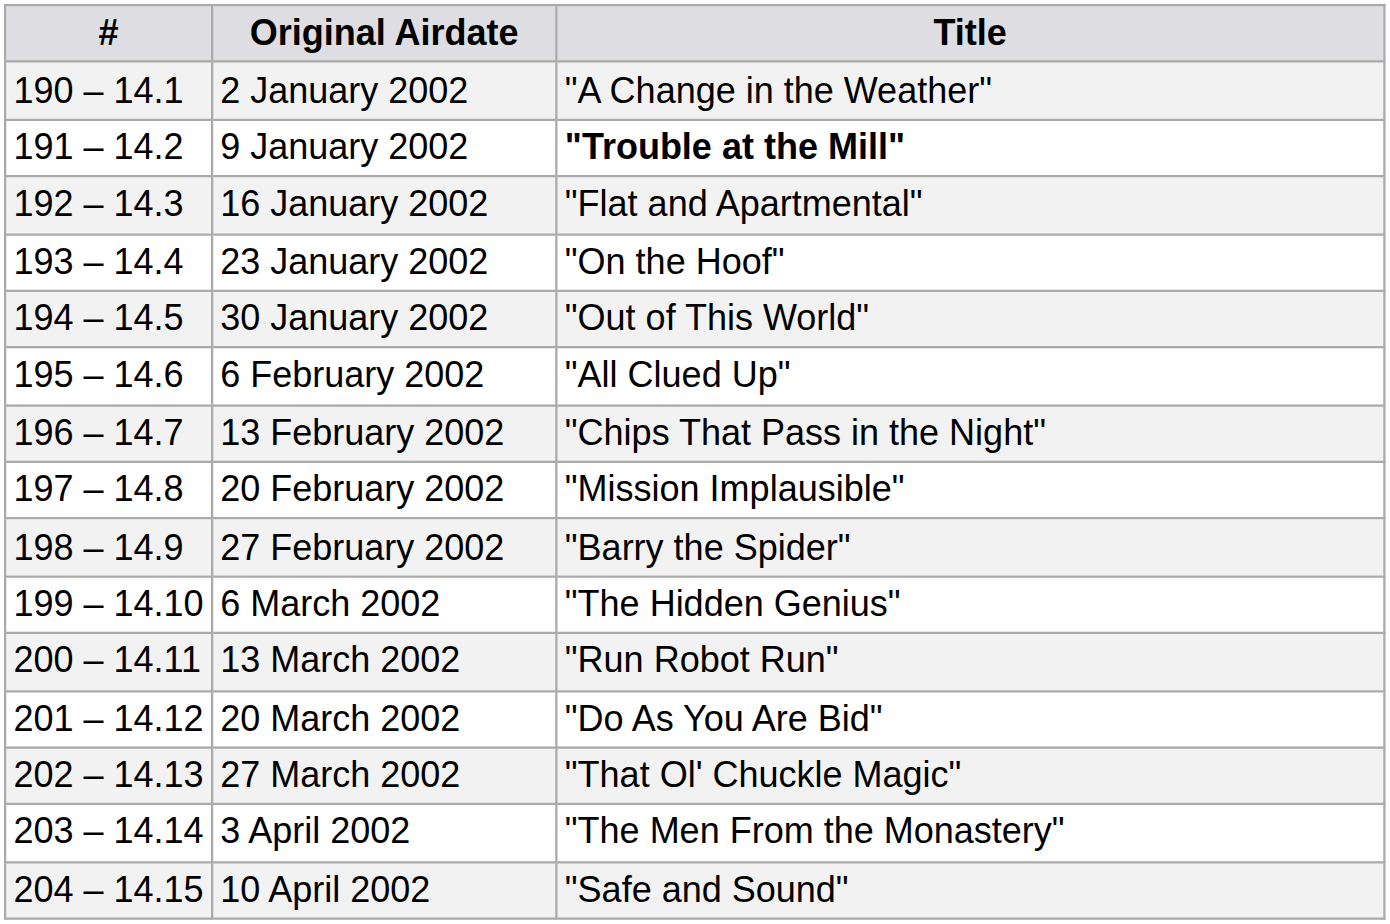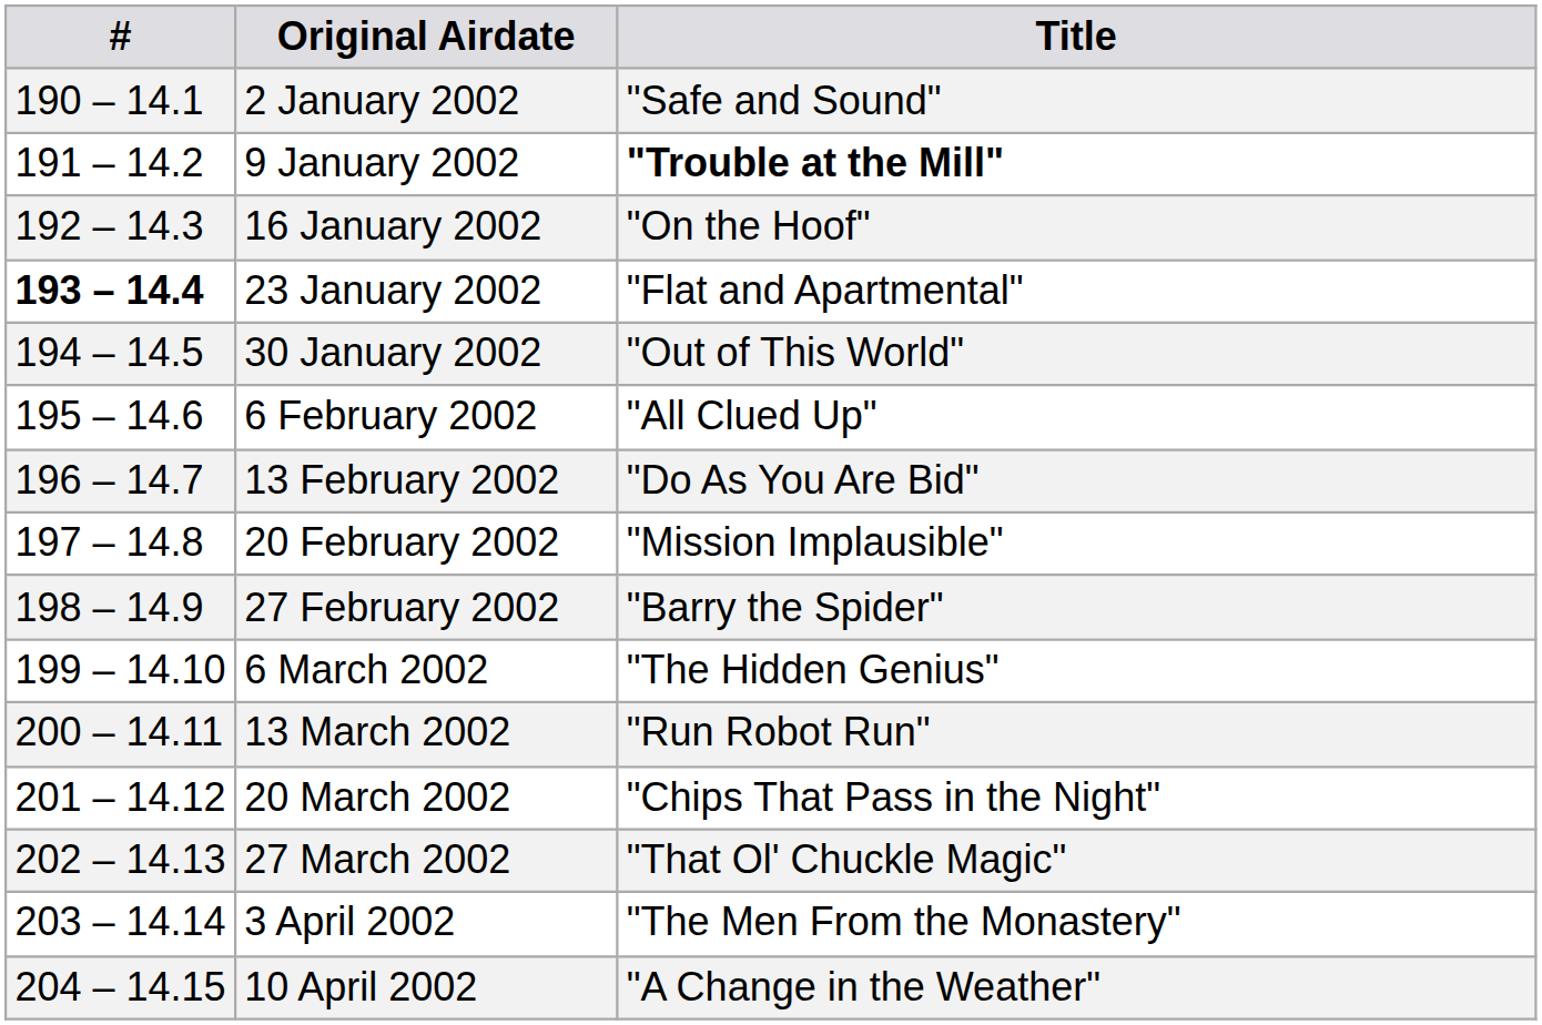2 January 2002 | Title: "A Change in the Weather" -> "Safe and Sound"
16 January 2002 | Title: "Flat and Apartmental" -> "On the Hoof"
23 January 2002 | #: normal -> bold
23 January 2002 | Title: "On the Hoof" -> "Flat and Apartmental"
13 February 2002 | Title: "Chips That Pass in the Night" -> "Do As You Are Bid"
20 March 2002 | Title: "Do As You Are Bid" -> "Chips That Pass in the Night"
10 April 2002 | Title: "Safe and Sound" -> "A Change in the Weather"
